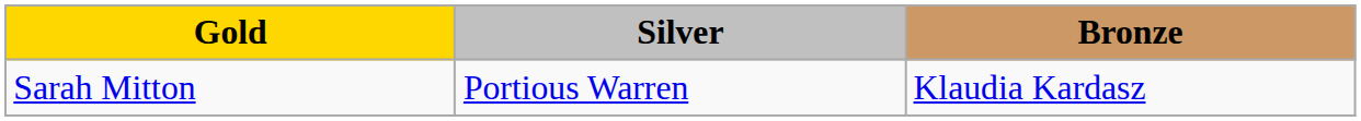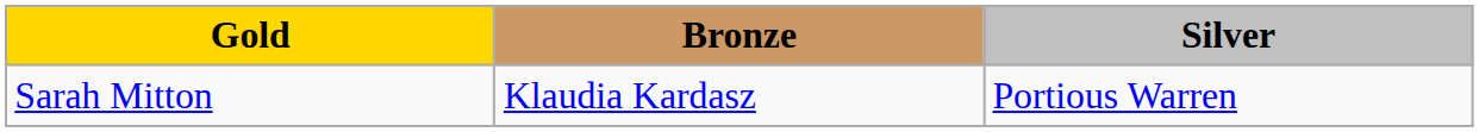columns swapped: Silver <-> Bronze
